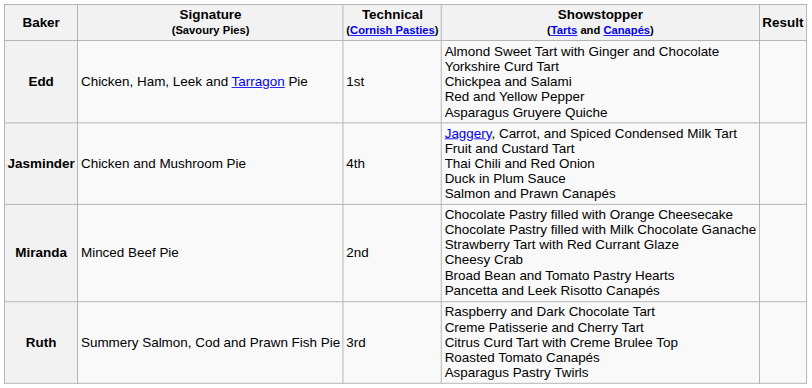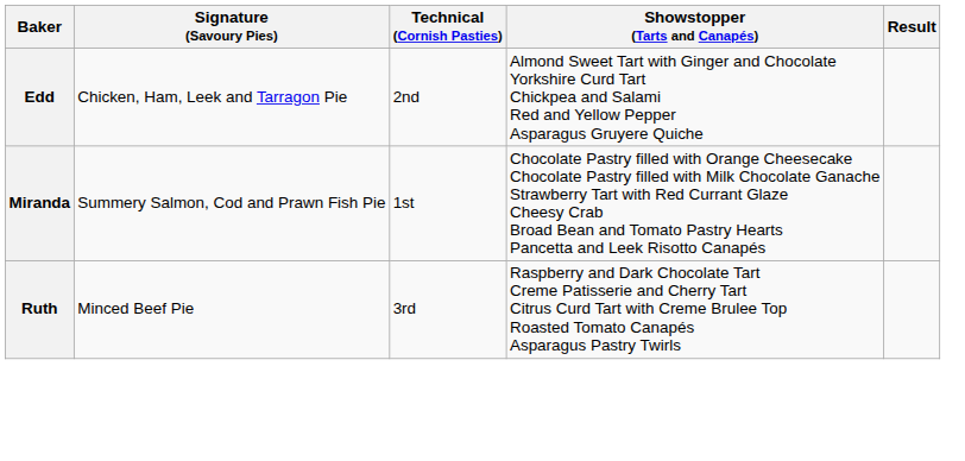Edd | Technical (Cornish Pasties): 1st -> 2nd
- row: Jasminder | Chicken and Mushroom Pie | 4th | Jaggery, Carrot, and Spiced Condensed Milk Tart Fruit and Custard Tart Thai Chili and Red Onion Duck in Plum Sauce Salmon and Prawn Canapés
Miranda | Signature (Savoury Pies): Minced Beef Pie -> Summery Salmon, Cod and Prawn Fish Pie
Miranda | Technical (Cornish Pasties): 2nd -> 1st
Ruth | Signature (Savoury Pies): Summery Salmon, Cod and Prawn Fish Pie -> Minced Beef Pie
